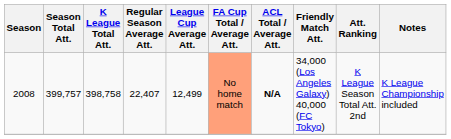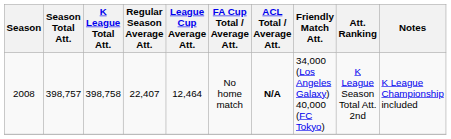2008 | Season Total Att.: 399,757 -> 398,757
2008 | League Cup Average Att.: 12,499 -> 12,464
2008 | FA Cup Total / Average Att.: lightsalmon background -> no background
